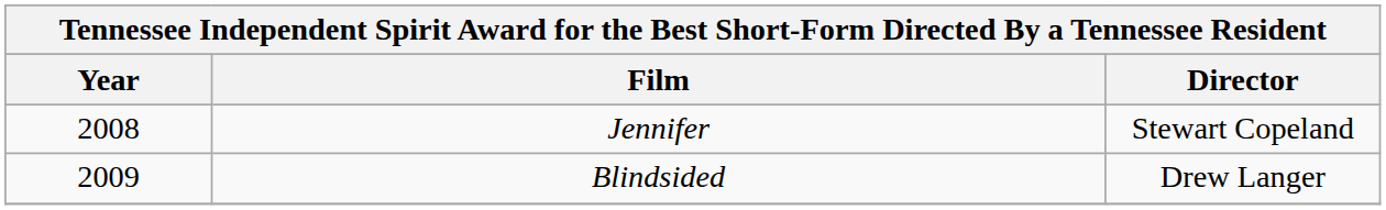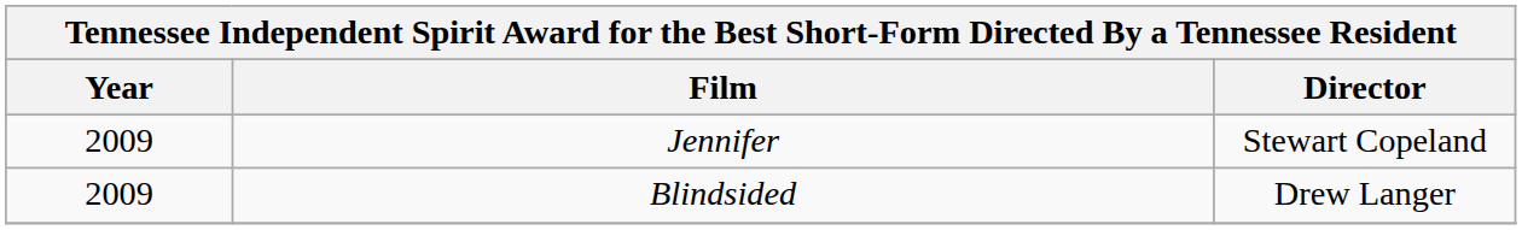Jennifer | Year: 2008 -> 2009
